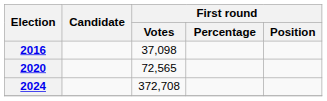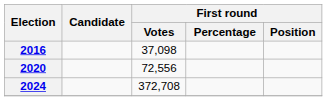2020 | First round / Votes: 72,565 -> 72,556
